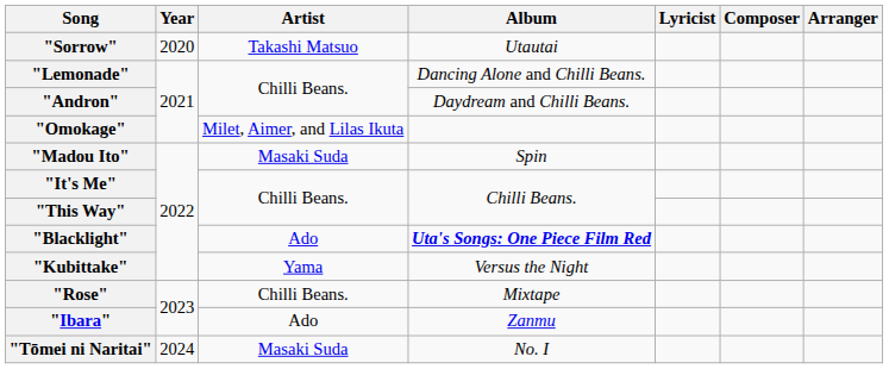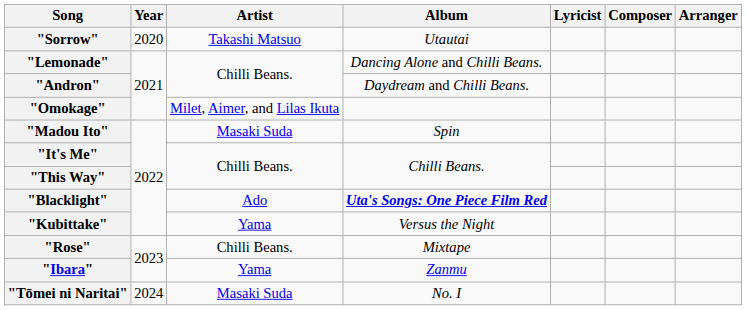"Ibara" | Artist: Ado -> Yama
